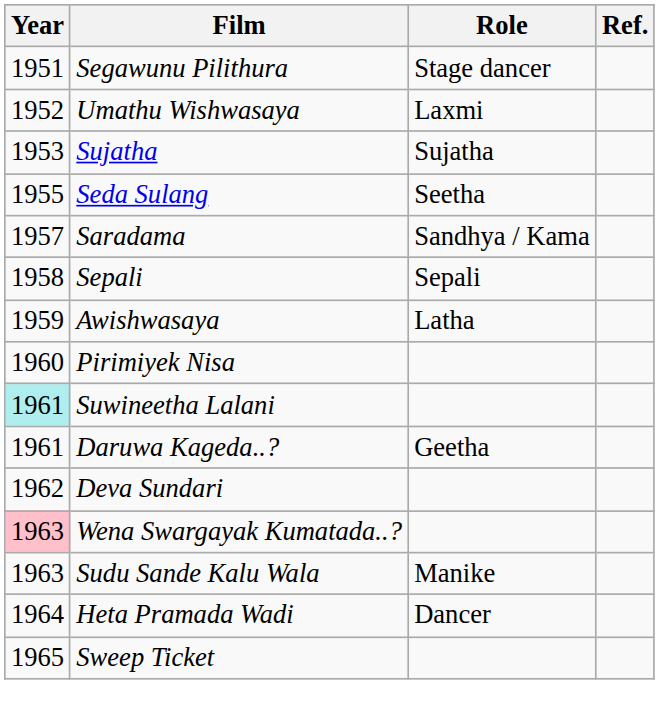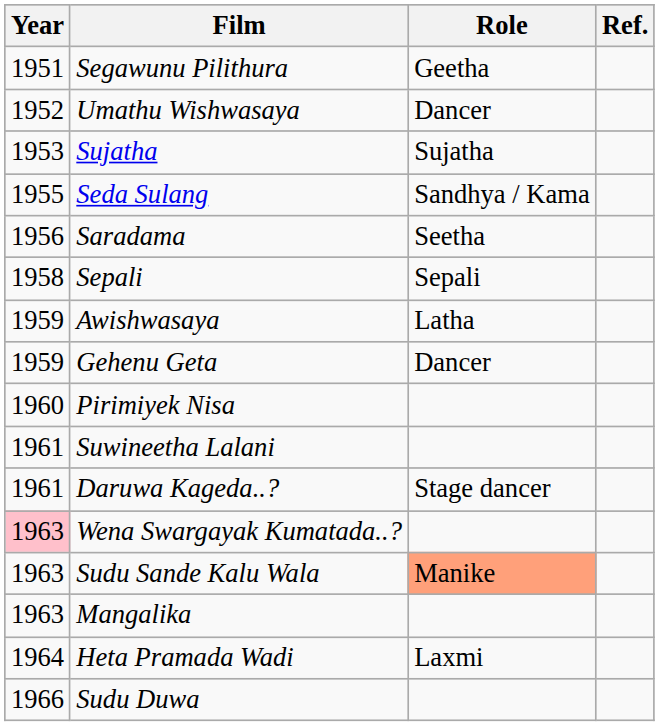Segawunu Pilithura | Role: Stage dancer -> Geetha
Umathu Wishwasaya | Role: Laxmi -> Dancer
Seda Sulang | Role: Seetha -> Sandhya / Kama
Saradama | Year: 1957 -> 1956
Saradama | Role: Sandhya / Kama -> Seetha
+ row: 1959 | Gehenu Geta | Dancer
Suwineetha Lalani | Year: paleturquoise background -> no background
Daruwa Kageda..? | Role: Geetha -> Stage dancer
- row: 1962 | Deva Sundari
Sudu Sande Kalu Wala | Role: no background -> lightsalmon background
+ row: 1963 | Mangalika
Heta Pramada Wadi | Role: Dancer -> Laxmi
- row: 1965 | Sweep Ticket
+ row: 1966 | Sudu Duwa
